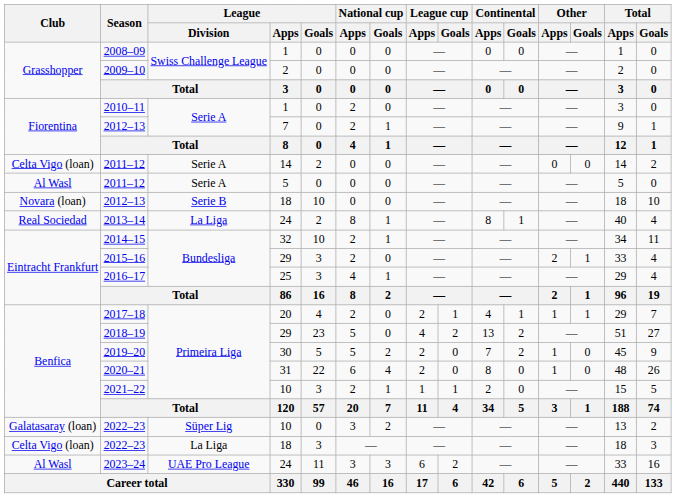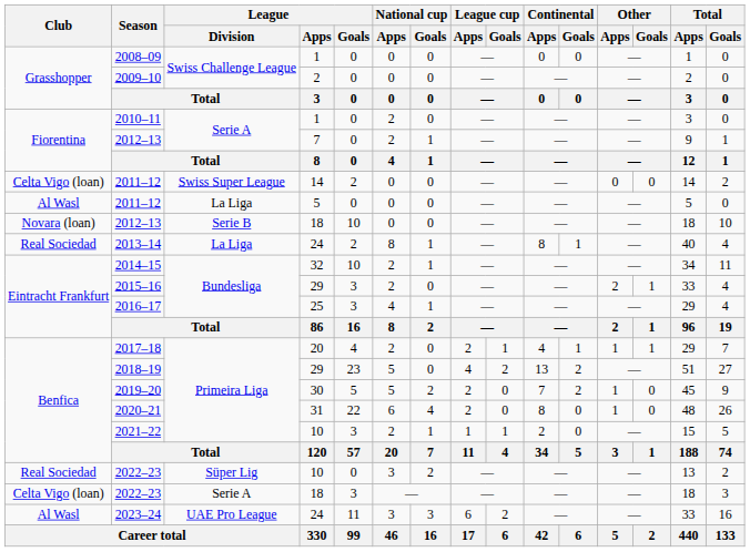2011–12 / 14 | League / Division: Serie A -> Swiss Super League
2011–12 / 5 | League / Division: Serie A -> La Liga
2022–23 / 10 | Club: Galatasaray (loan) -> Real Sociedad
2022–23 / 18 | League / Division: La Liga -> Serie A
